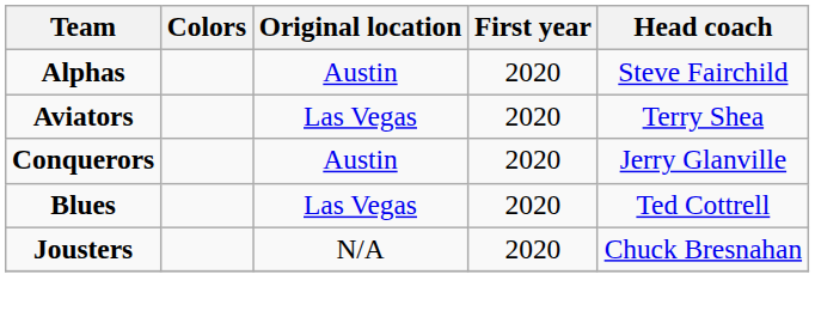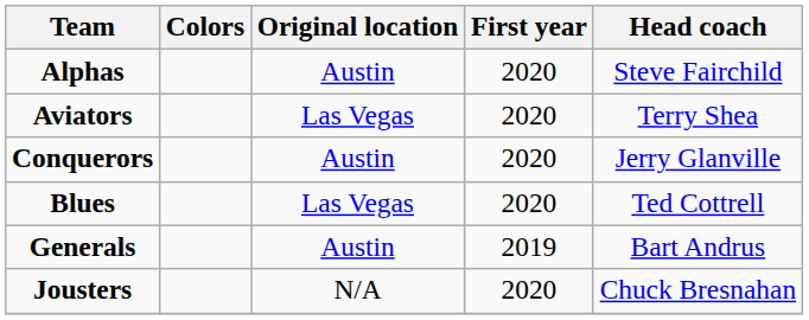+ row: Generals | Austin | 2019 | Bart Andrus
